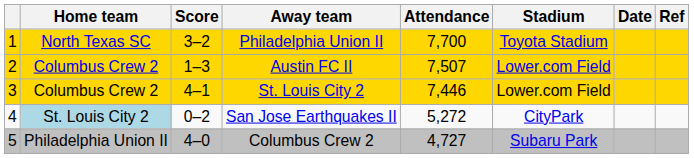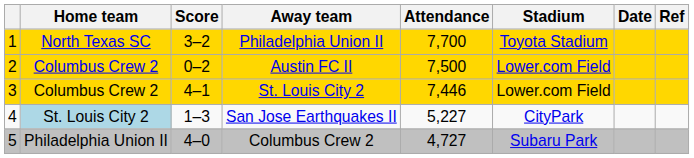Austin FC II | Score: 1–3 -> 0–2
Austin FC II | Attendance: 7,507 -> 7,500
San Jose Earthquakes II | Score: 0–2 -> 1–3
San Jose Earthquakes II | Attendance: 5,272 -> 5,227
